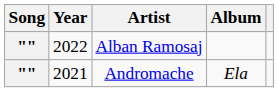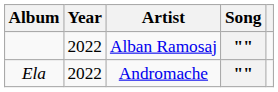columns swapped: Song <-> Album
Andromache | Year: 2021 -> 2022
